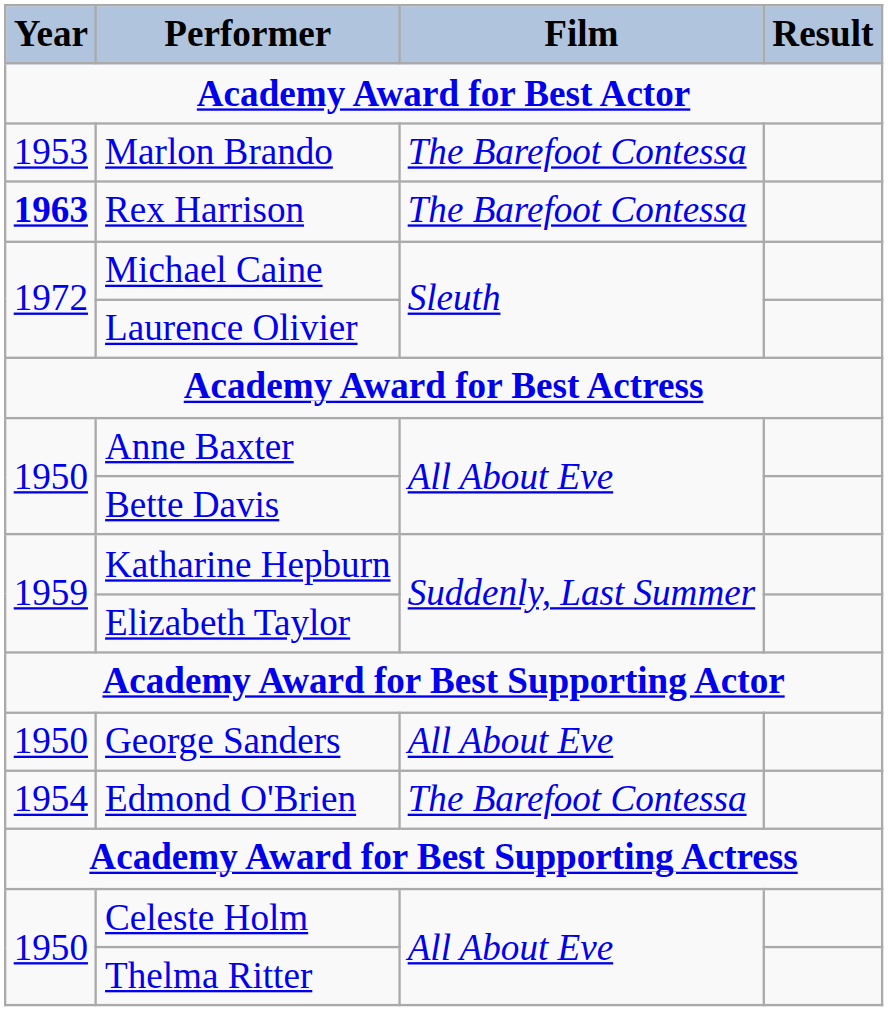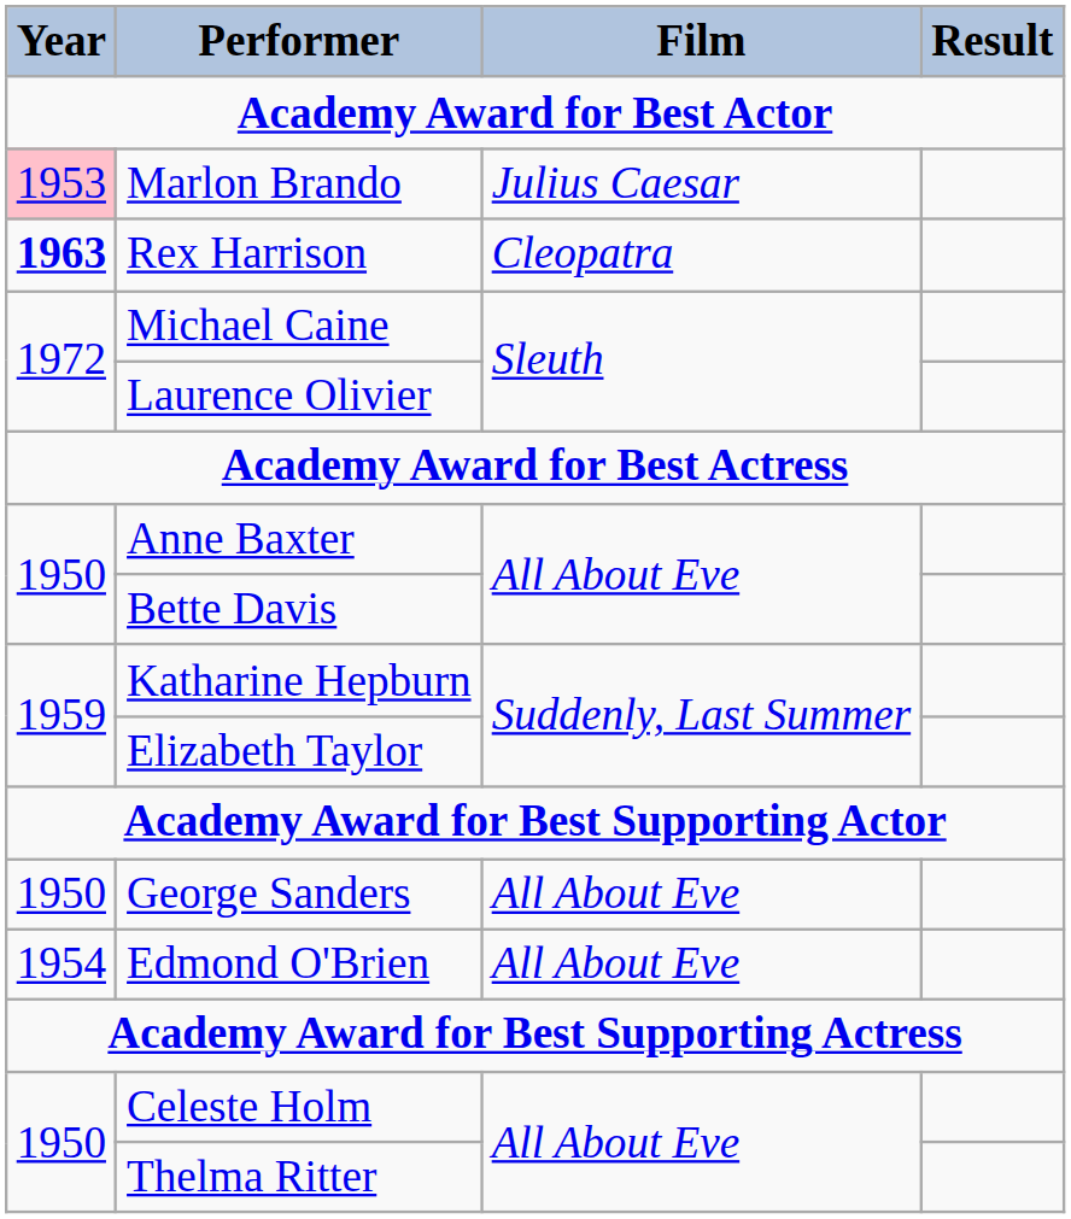Marlon Brando | Year: no background -> pink background
Marlon Brando | Film: The Barefoot Contessa -> Julius Caesar
Rex Harrison | Film: The Barefoot Contessa -> Cleopatra
Edmond O'Brien | Film: The Barefoot Contessa -> All About Eve
